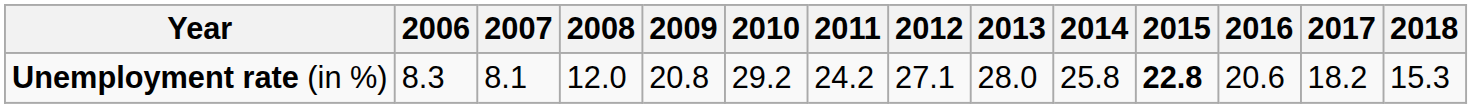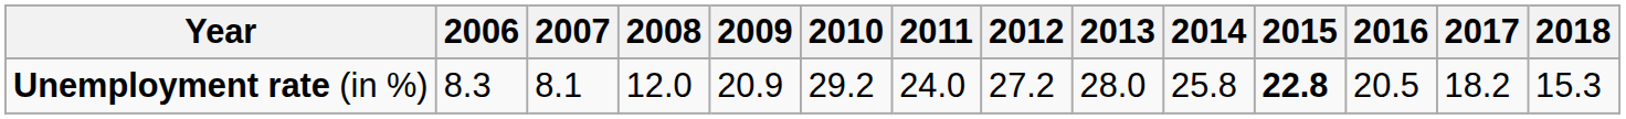Unemployment rate (in %) | 2009: 20.8 -> 20.9
Unemployment rate (in %) | 2011: 24.2 -> 24.0
Unemployment rate (in %) | 2012: 27.1 -> 27.2
Unemployment rate (in %) | 2016: 20.6 -> 20.5
